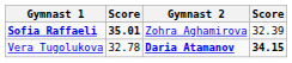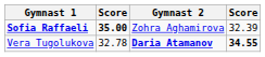Sofia Raffaeli | column 2: 35.01 -> 35.00
Vera Tugolukova | column 4: 34.15 -> 34.55
